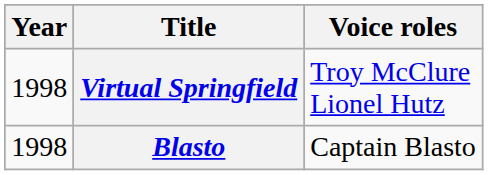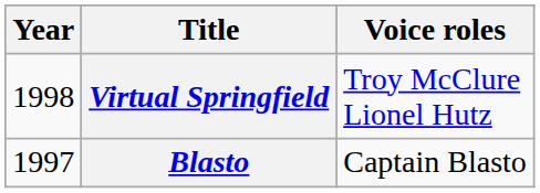Blasto | Year: 1998 -> 1997
